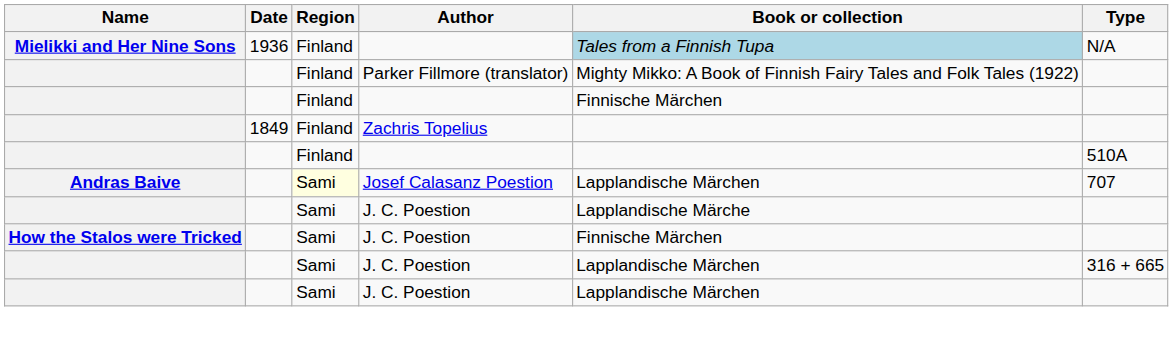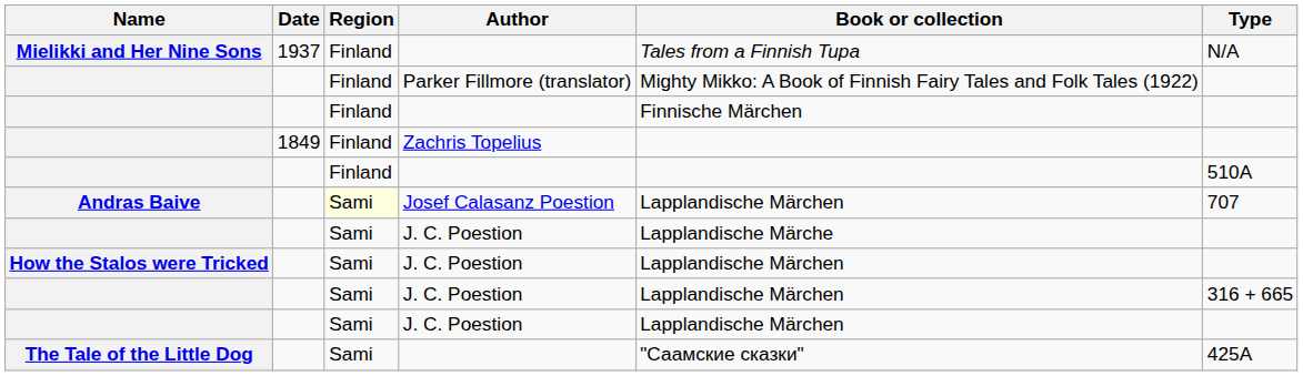Mielikki and Her Nine Sons | Date: 1936 -> 1937
Mielikki and Her Nine Sons | Book or collection: lightblue background -> no background
How the Stalos were Tricked | Book or collection: Finnische Märchen -> Lapplandische Märchen
+ row: The Tale of the Little Dog | Sami | "Саамские сказки" | 425A
